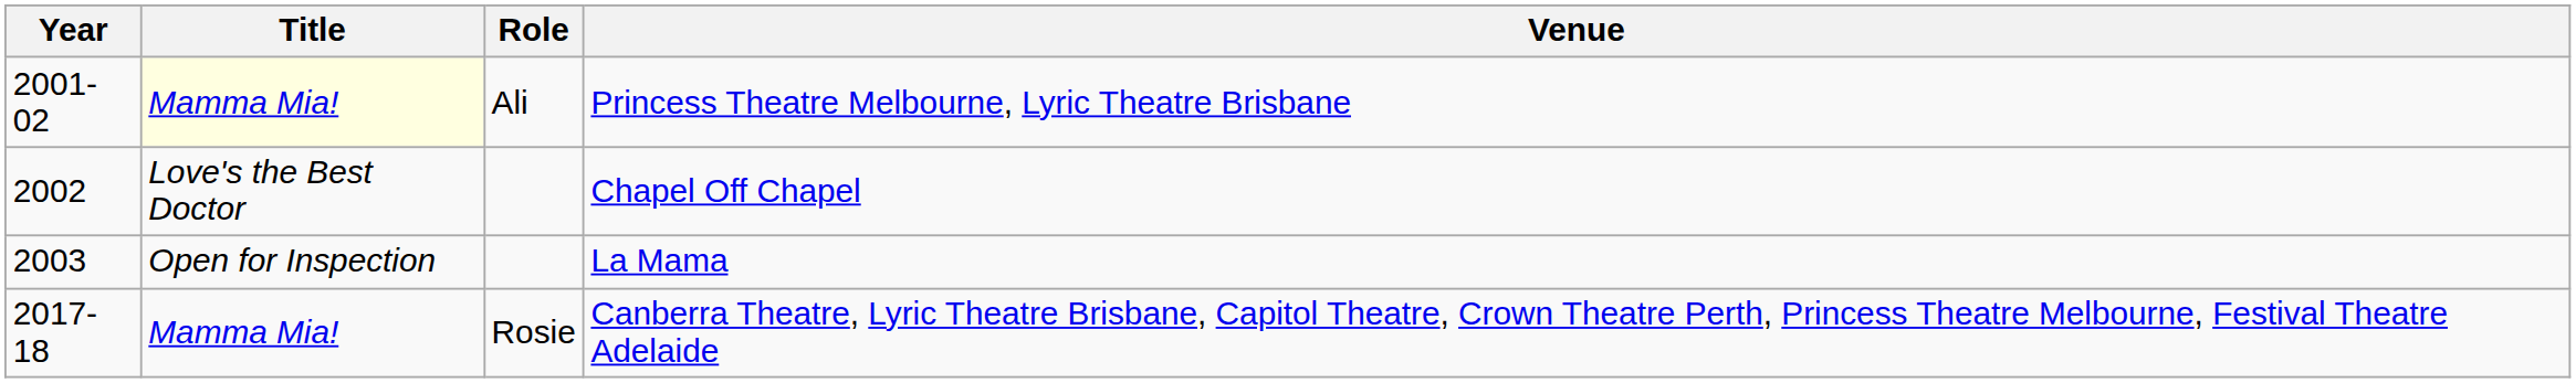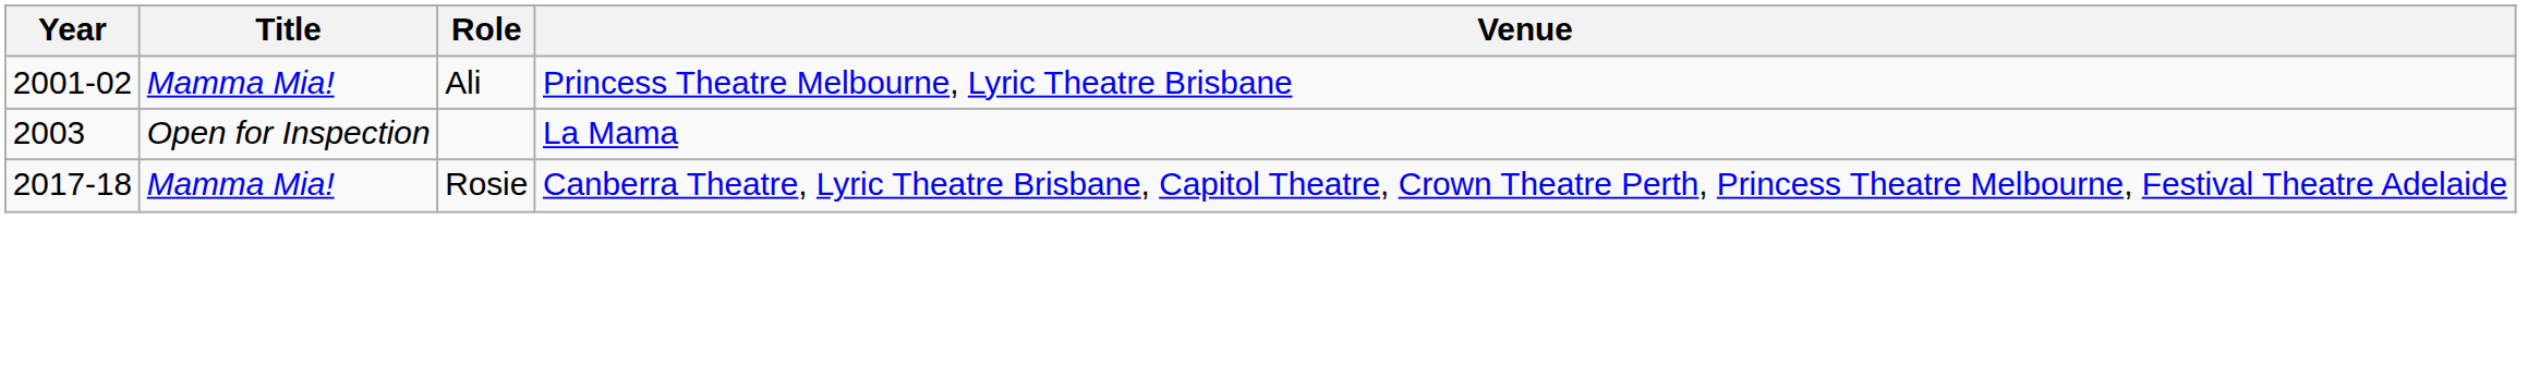Princess Theatre Melbourne, Lyric Theatre Brisbane | Title: lightyellow background -> no background
- row: 2002 | Love's the Best Doctor | Chapel Off Chapel
